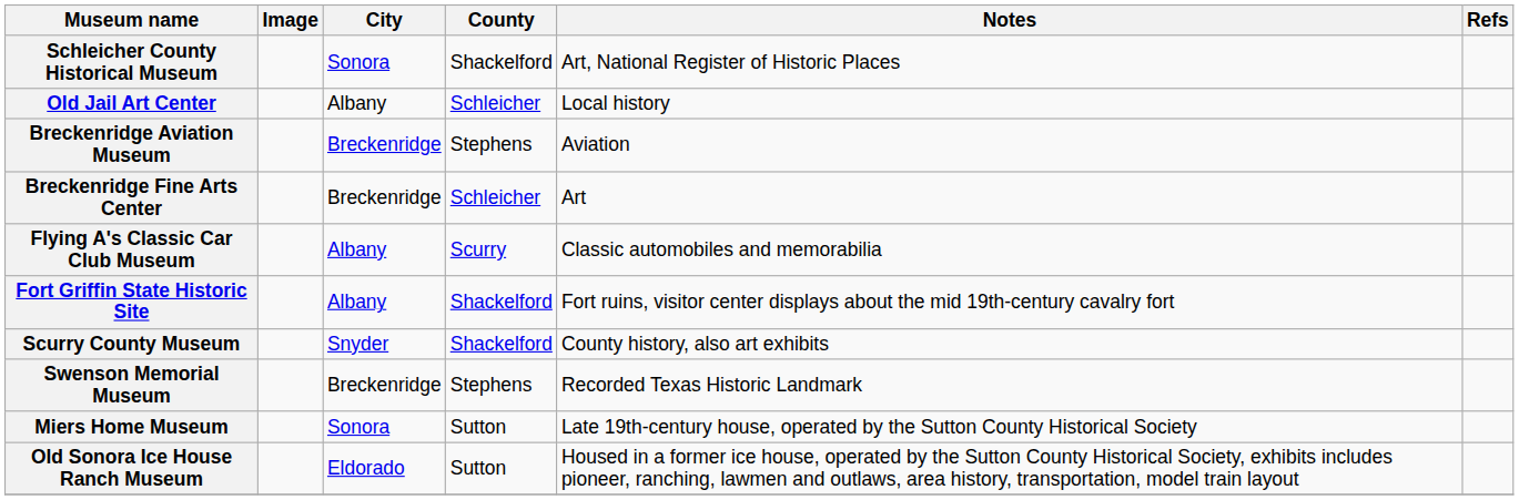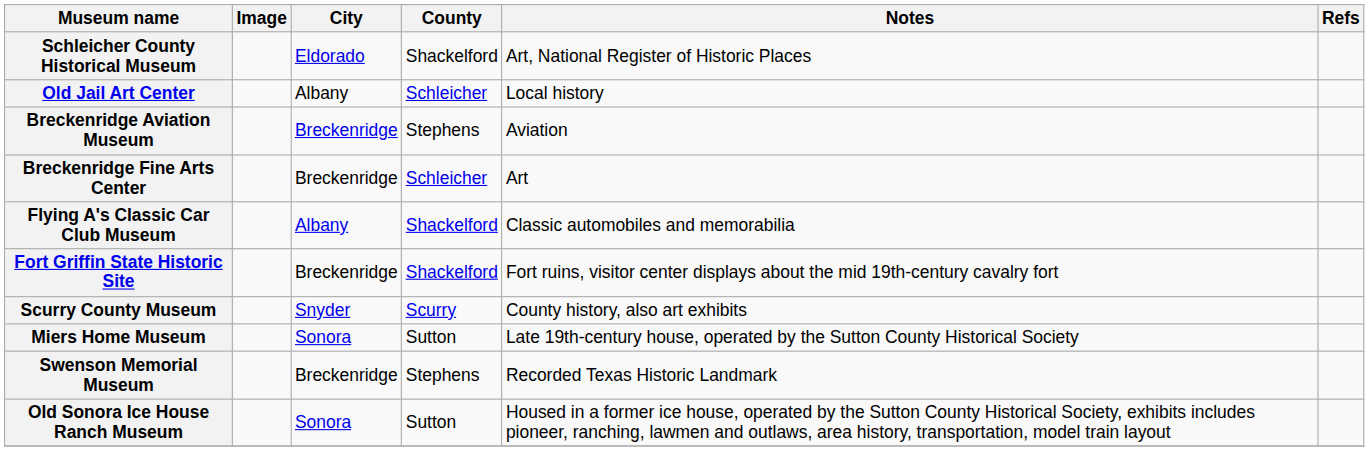Schleicher County Historical Museum | City: Sonora -> Eldorado
Flying A's Classic Car Club Museum | County: Scurry -> Shackelford
Fort Griffin State Historic Site | City: Albany -> Breckenridge
Scurry County Museum | County: Shackelford -> Scurry
rows swapped: Swenson Memorial Museum <-> Miers Home Museum
Old Sonora Ice House Ranch Museum | City: Eldorado -> Sonora
